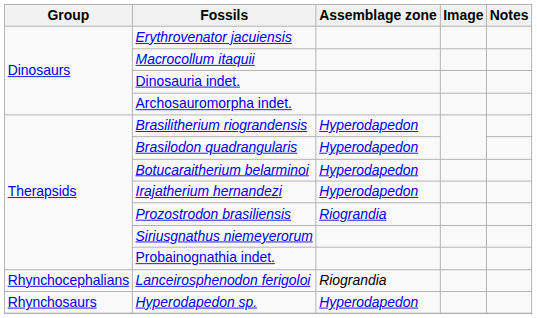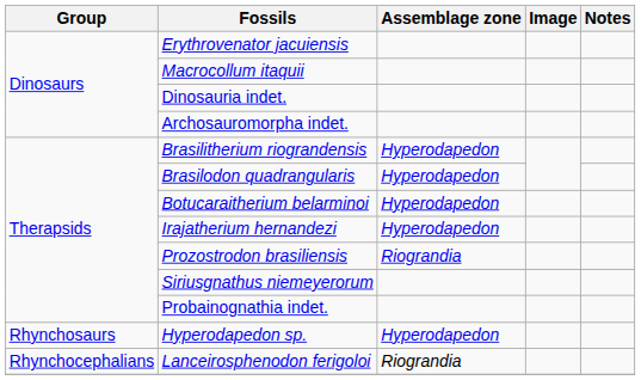rows swapped: Hyperodapedon sp. <-> Lanceirosphenodon ferigoloi
